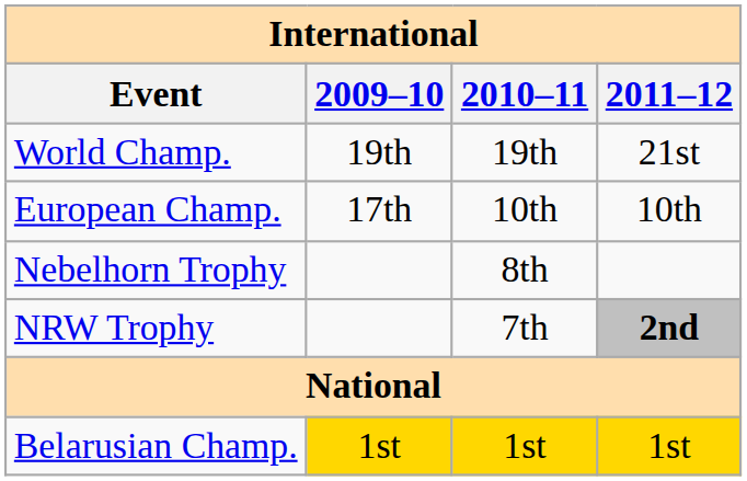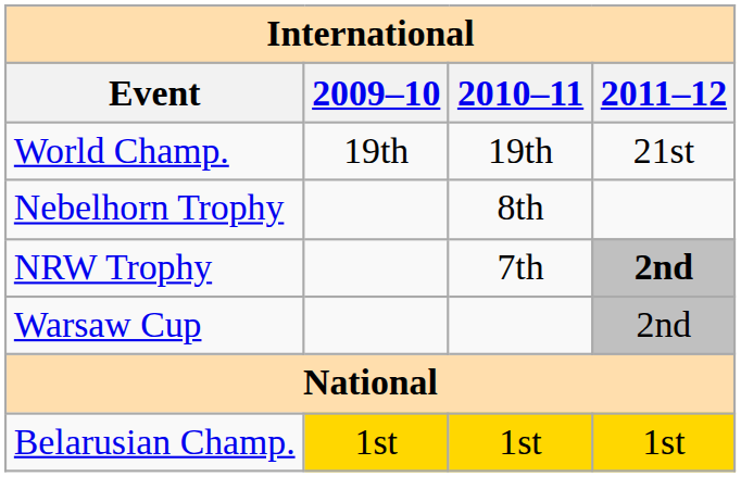- row: European Champ. | 17th | 10th | 10th
+ row: Warsaw Cup | 2nd
